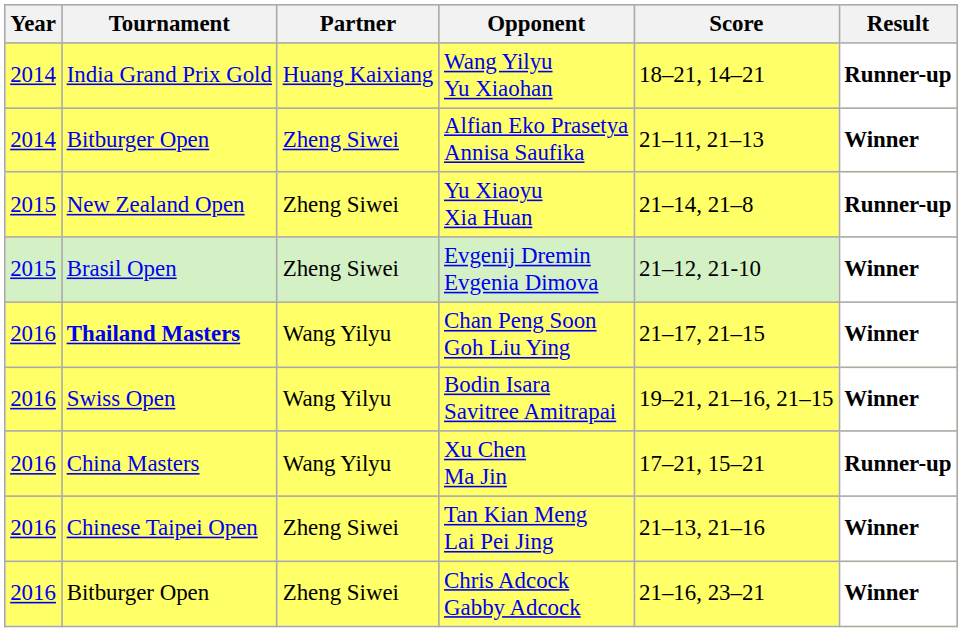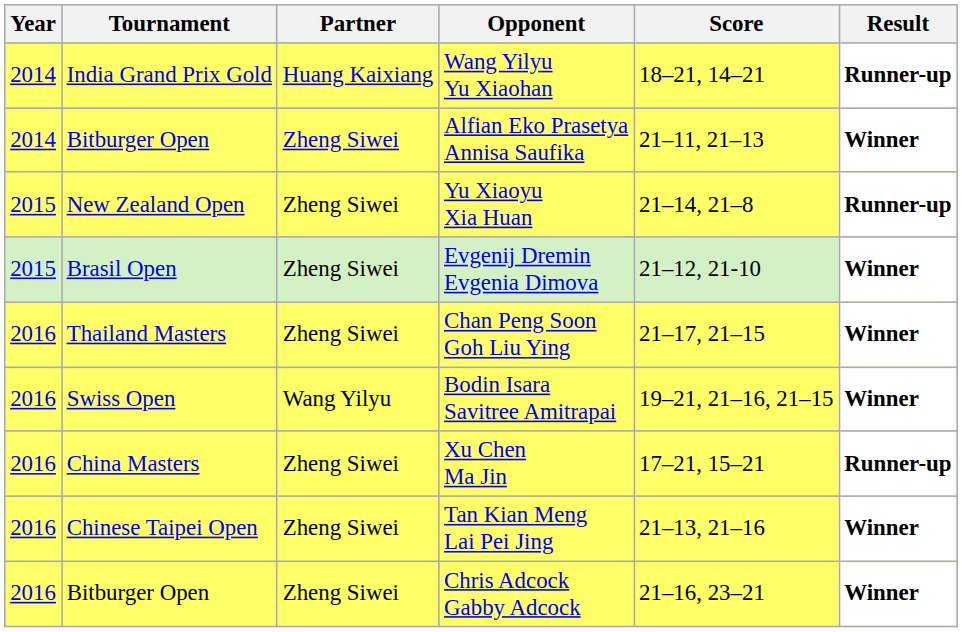Chan Peng Soon Goh Liu Ying | Tournament: bold -> normal
Chan Peng Soon Goh Liu Ying | Partner: Wang Yilyu -> Zheng Siwei
Xu Chen Ma Jin | Partner: Wang Yilyu -> Zheng Siwei
